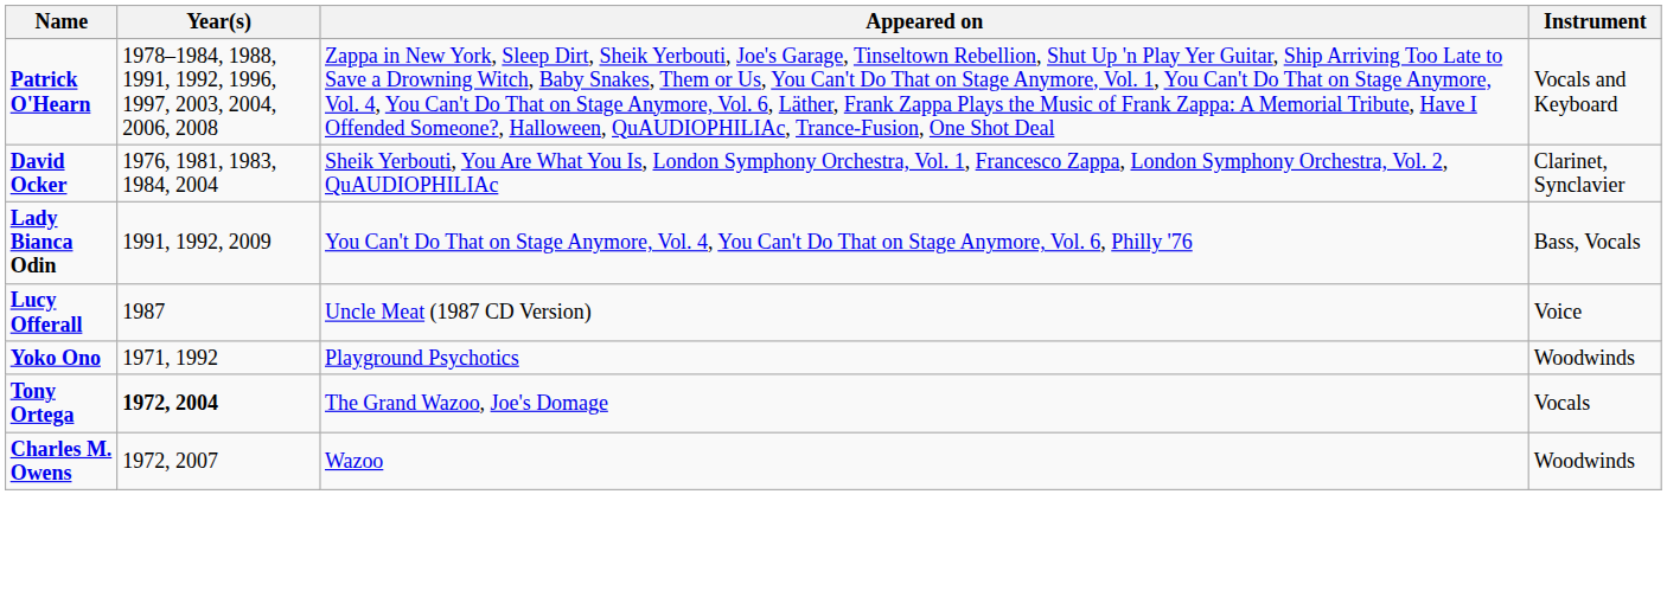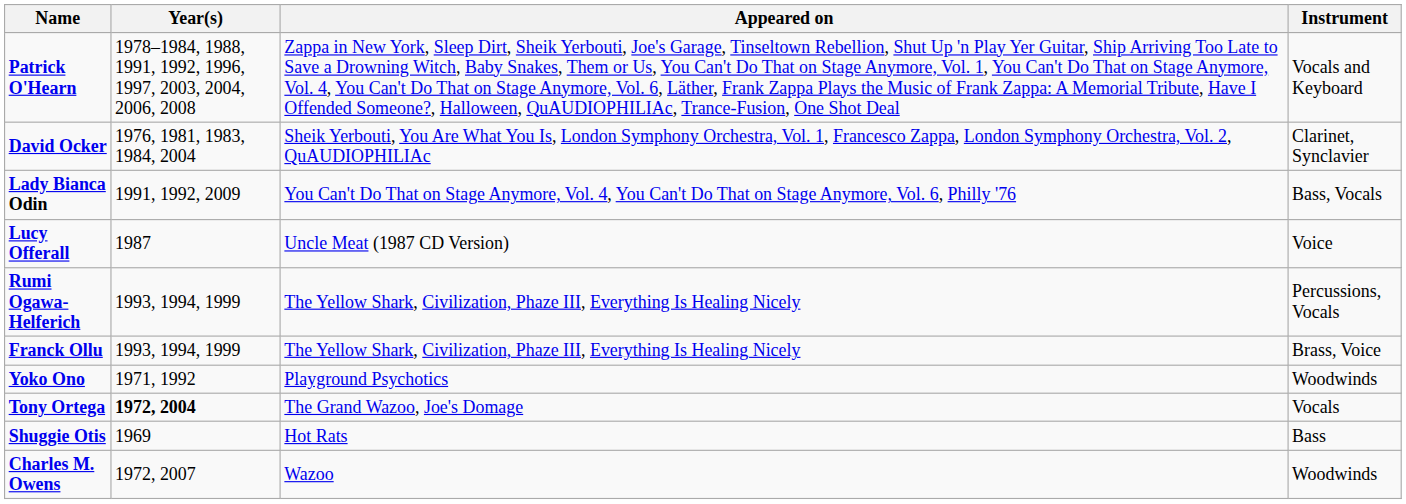+ row: Rumi Ogawa-Helferich | 1993, 1994, 1999 | The Yellow Shark, Civilization, Phaze III, Everything Is Healing Nicely | Percussions, Vocals
+ row: Franck Ollu | 1993, 1994, 1999 | The Yellow Shark, Civilization, Phaze III, Everything Is Healing Nicely | Brass, Voice
+ row: Shuggie Otis | 1969 | Hot Rats | Bass
